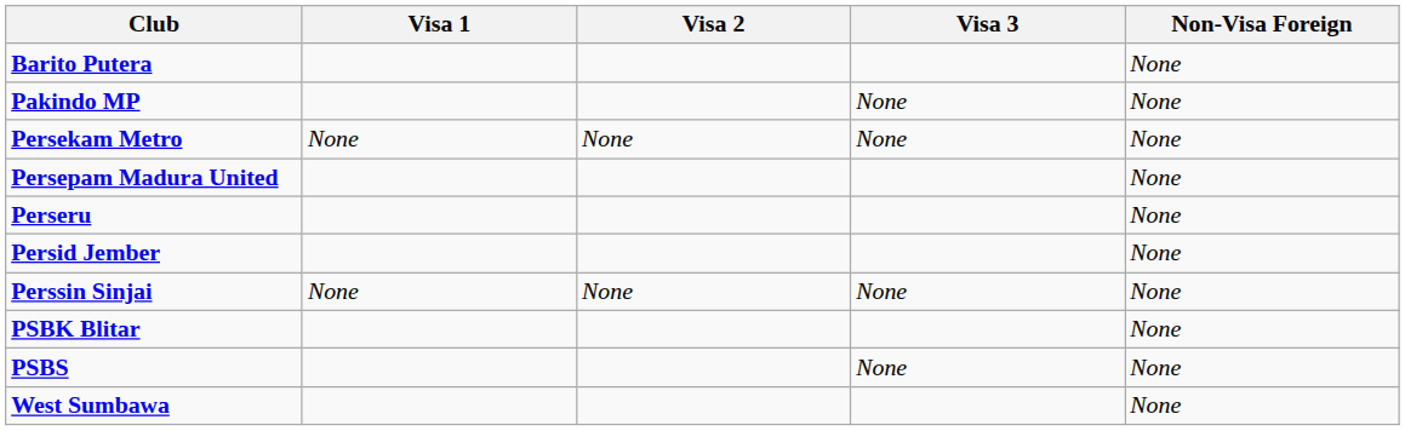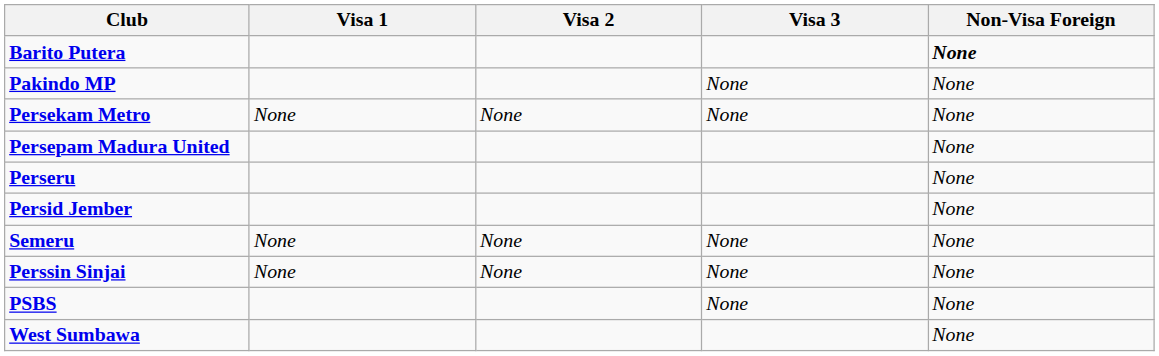Barito Putera | Non-Visa Foreign: normal -> bold
+ row: Semeru | None | None | None | None
- row: PSBK Blitar | None
